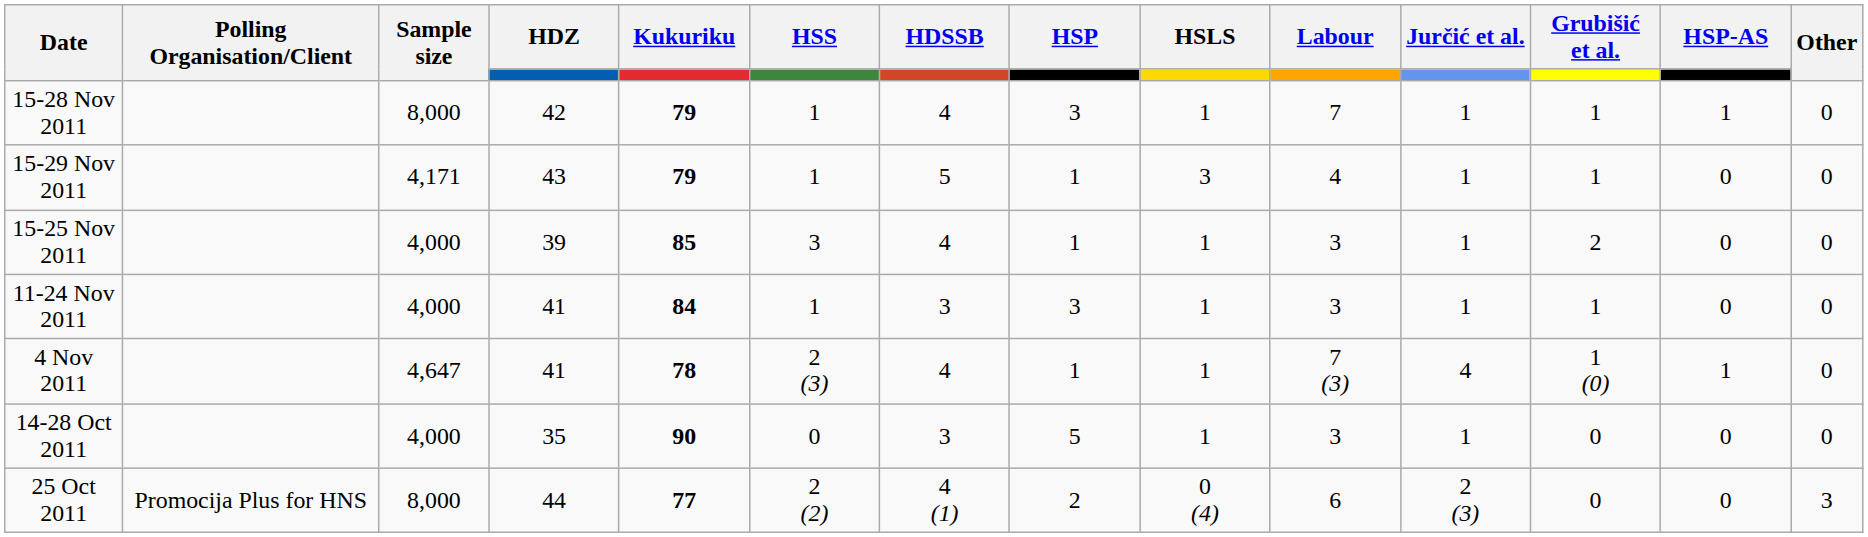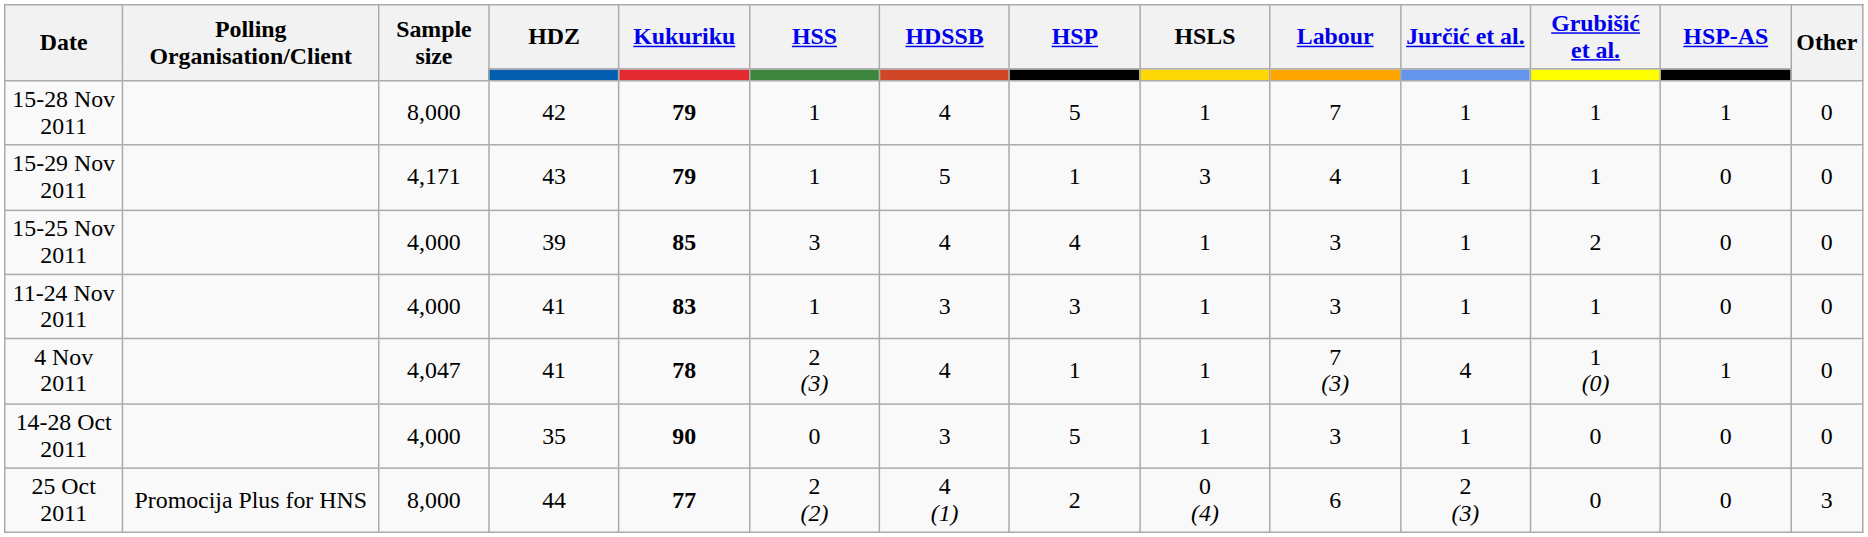15-28 Nov 2011 | HSP: 3 -> 5
15-25 Nov 2011 | HSP: 1 -> 4
11-24 Nov 2011 | Kukuriku: 84 -> 83
4 Nov 2011 | Sample size: 4,647 -> 4,047
